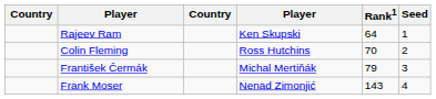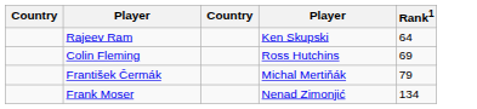- column: Seed | 1 | 2 | 3 | 4
Colin Fleming | Rank1: 70 -> 69
Frank Moser | Rank1: 143 -> 134
